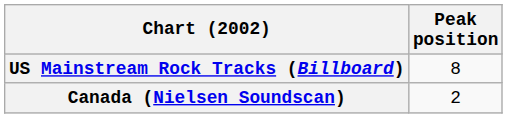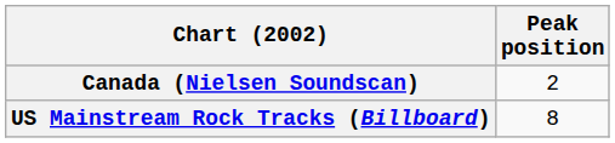rows swapped: Canada (Nielsen Soundscan) <-> US Mainstream Rock Tracks (Billboard)
